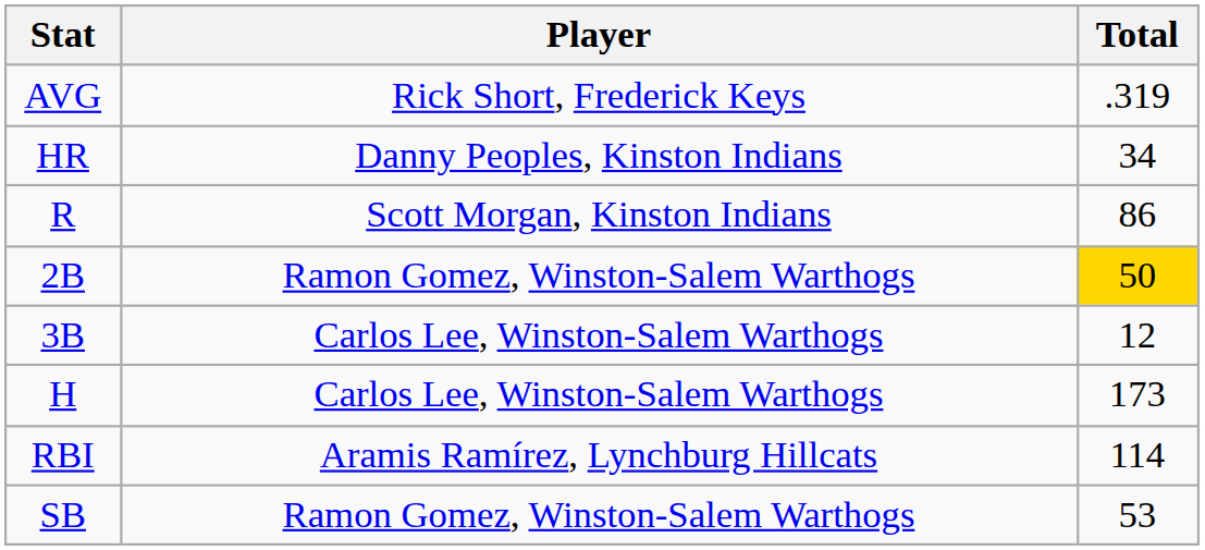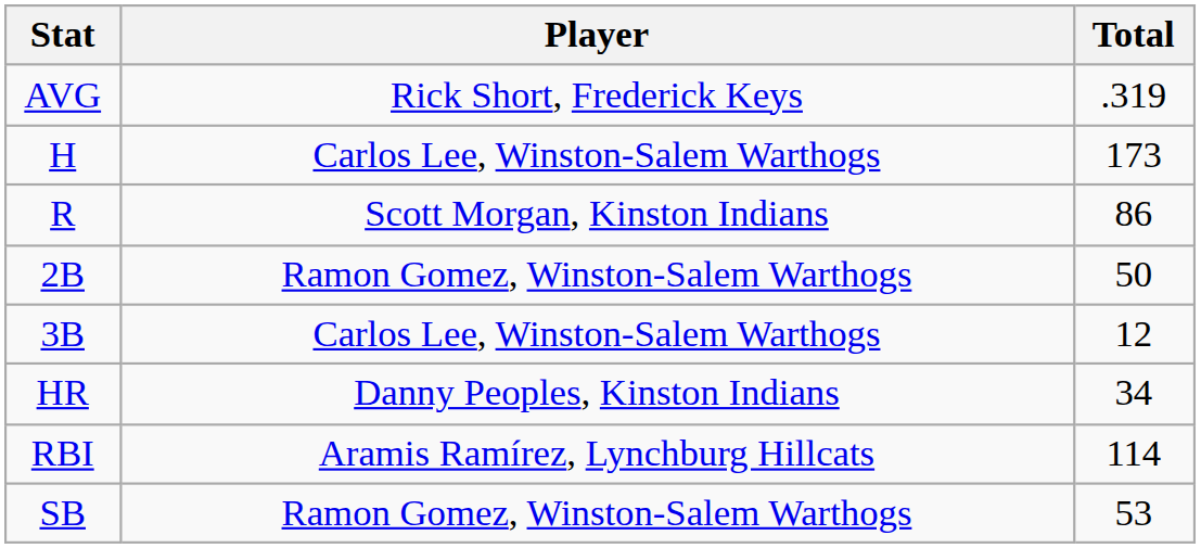rows swapped: H <-> HR
2B | Total: gold background -> no background
